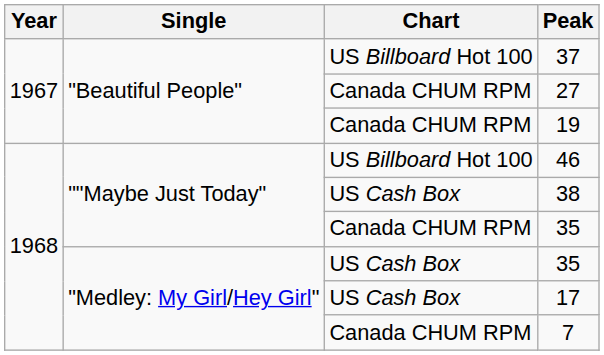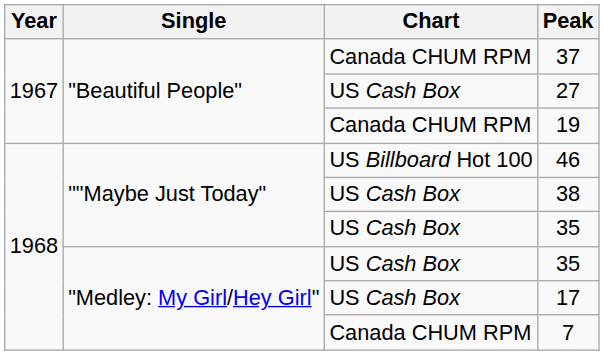37 | Chart: US Billboard Hot 100 -> Canada CHUM RPM
27 | Chart: Canada CHUM RPM -> US Cash Box
""Maybe Just Today" / 35 | Chart: Canada CHUM RPM -> US Cash Box
